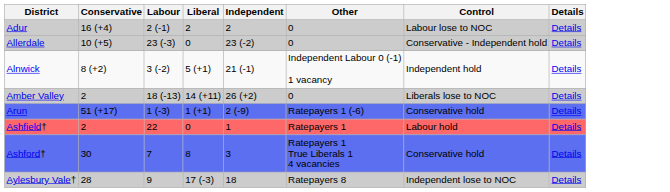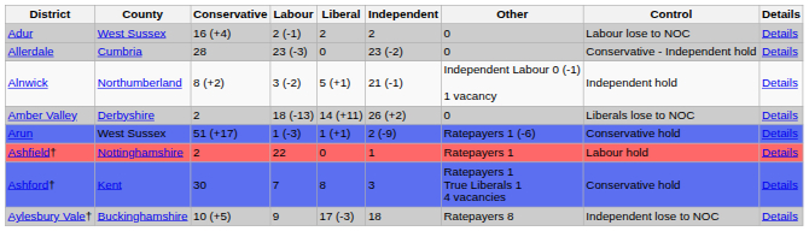+ column: County | West Sussex | Cumbria | Northumberland | Derbyshire | West Sussex | Nottinghamshire | Kent | Buckinghamshire
Allerdale | Conservative: 10 (+5) -> 28
Aylesbury Vale† | Conservative: 28 -> 10 (+5)
